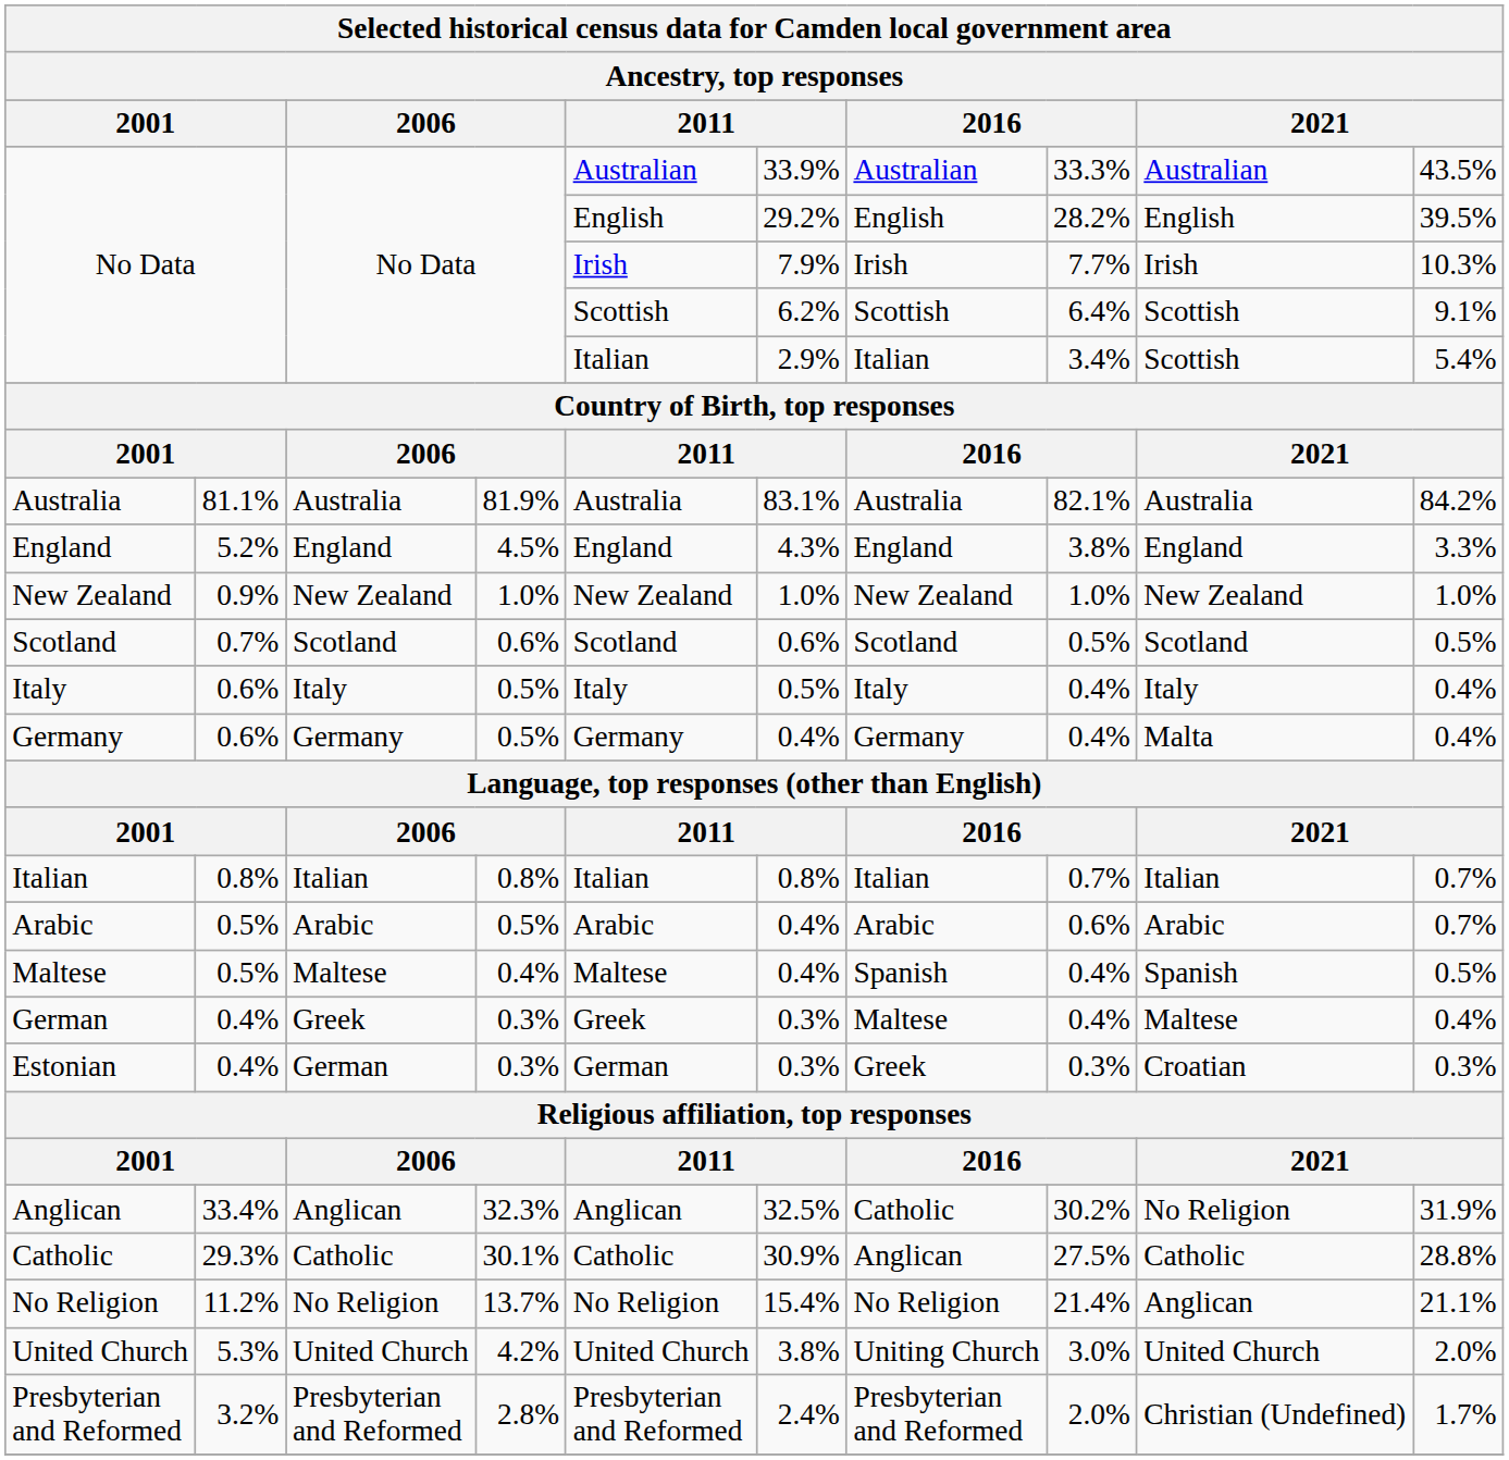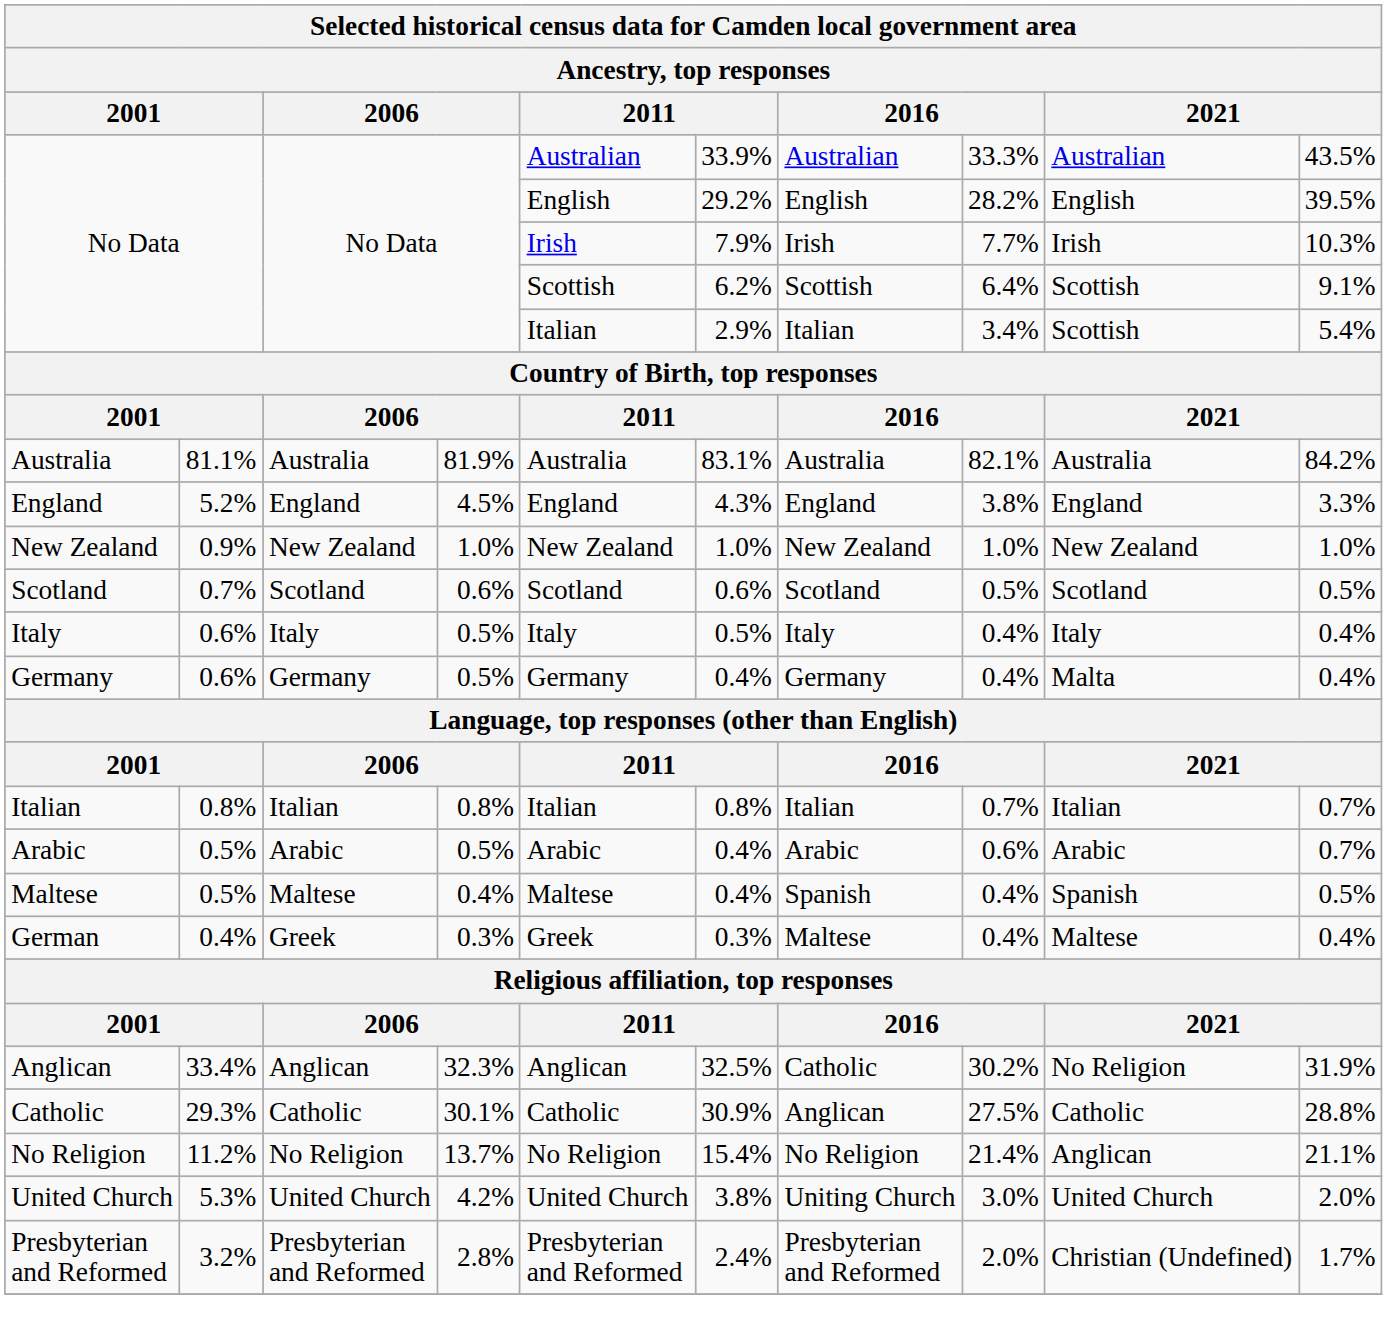- row: Estonian | 0.4% | German | 0.3% | German | 0.3% | Greek | 0.3% | Croatian | 0.3%
